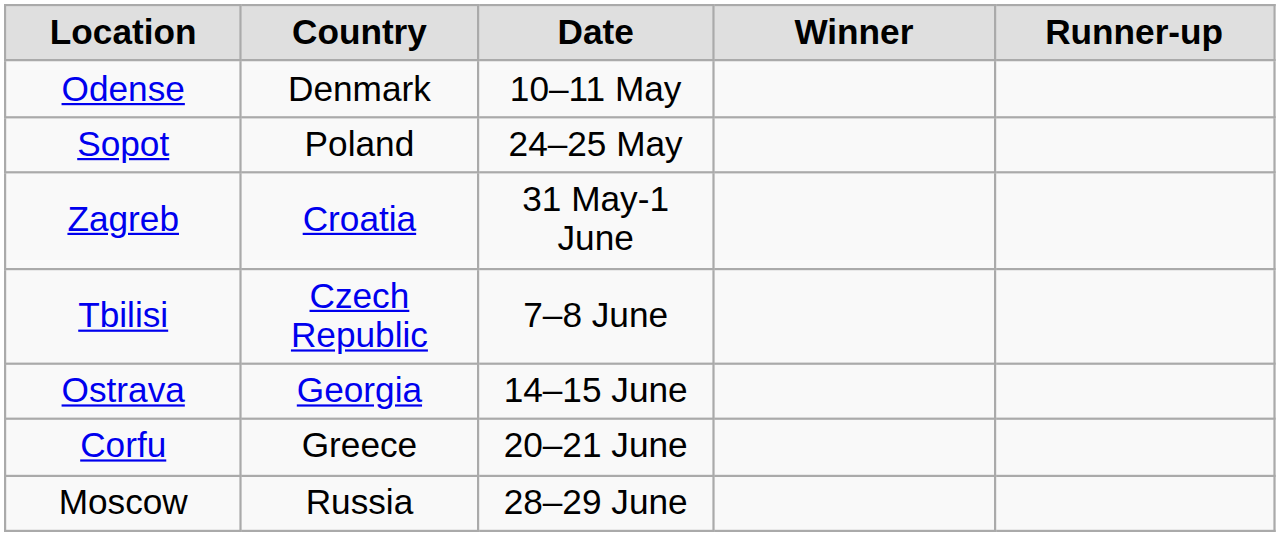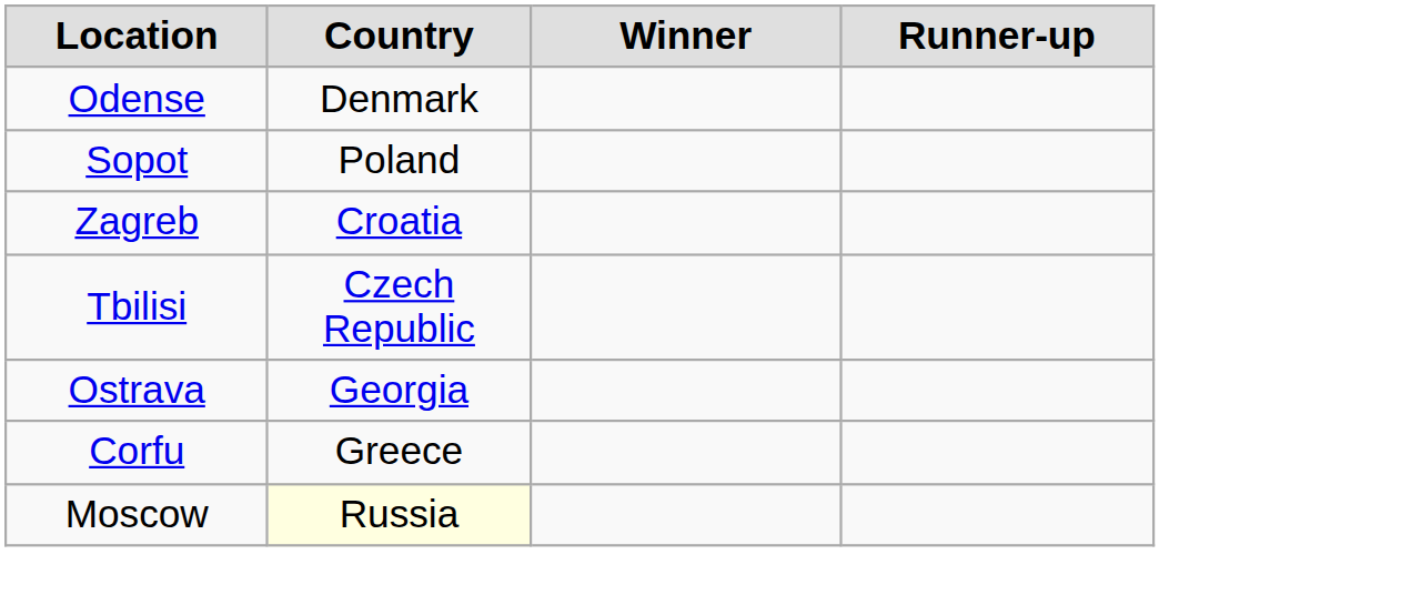- column: Date | 10–11 May | 24–25 May | 31 May-1 June | 7–8 June | 14–15 June | 20–21 June | 28–29 June
Moscow | Country: no background -> lightyellow background
